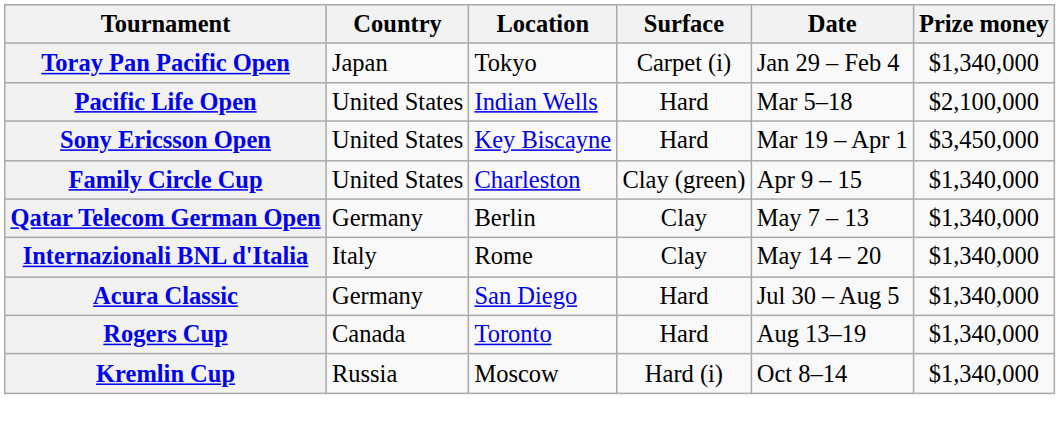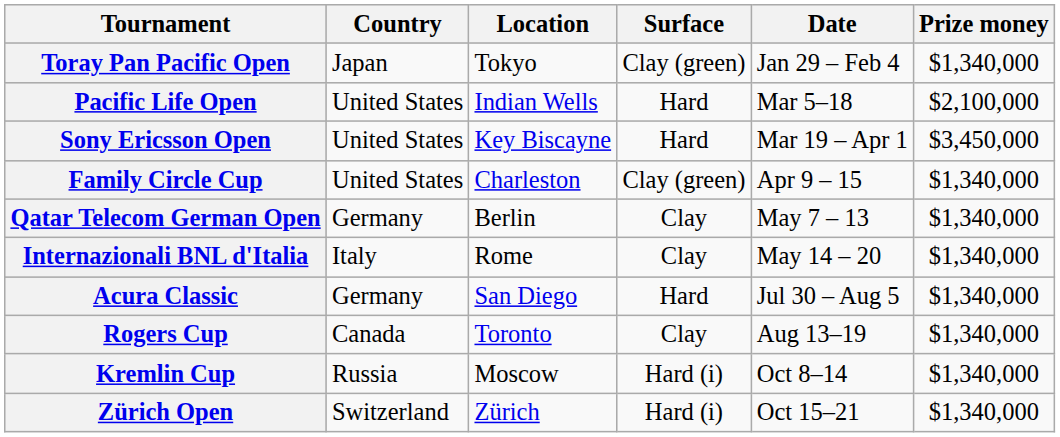Toray Pan Pacific Open | Surface: Carpet (i) -> Clay (green)
Rogers Cup | Surface: Hard -> Clay
+ row: Zürich Open | Switzerland | Zürich | Hard (i) | Oct 15–21 | $1,340,000
